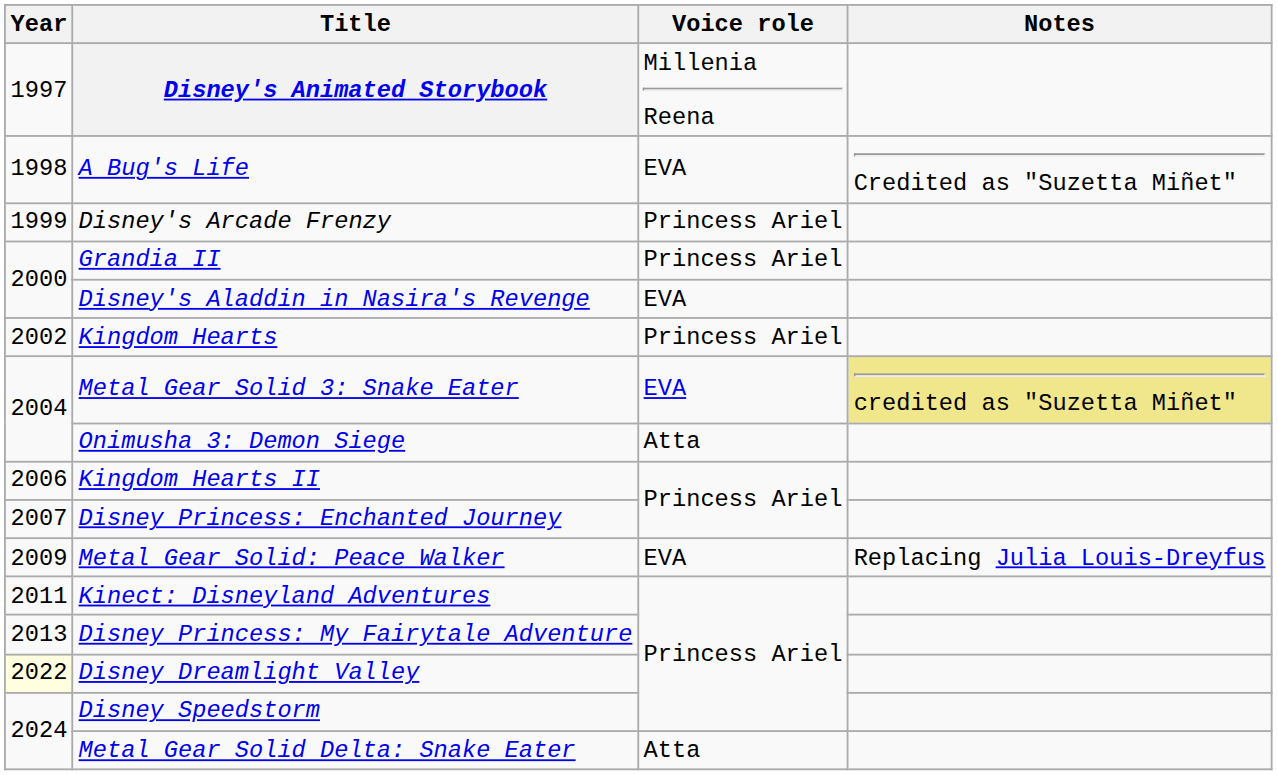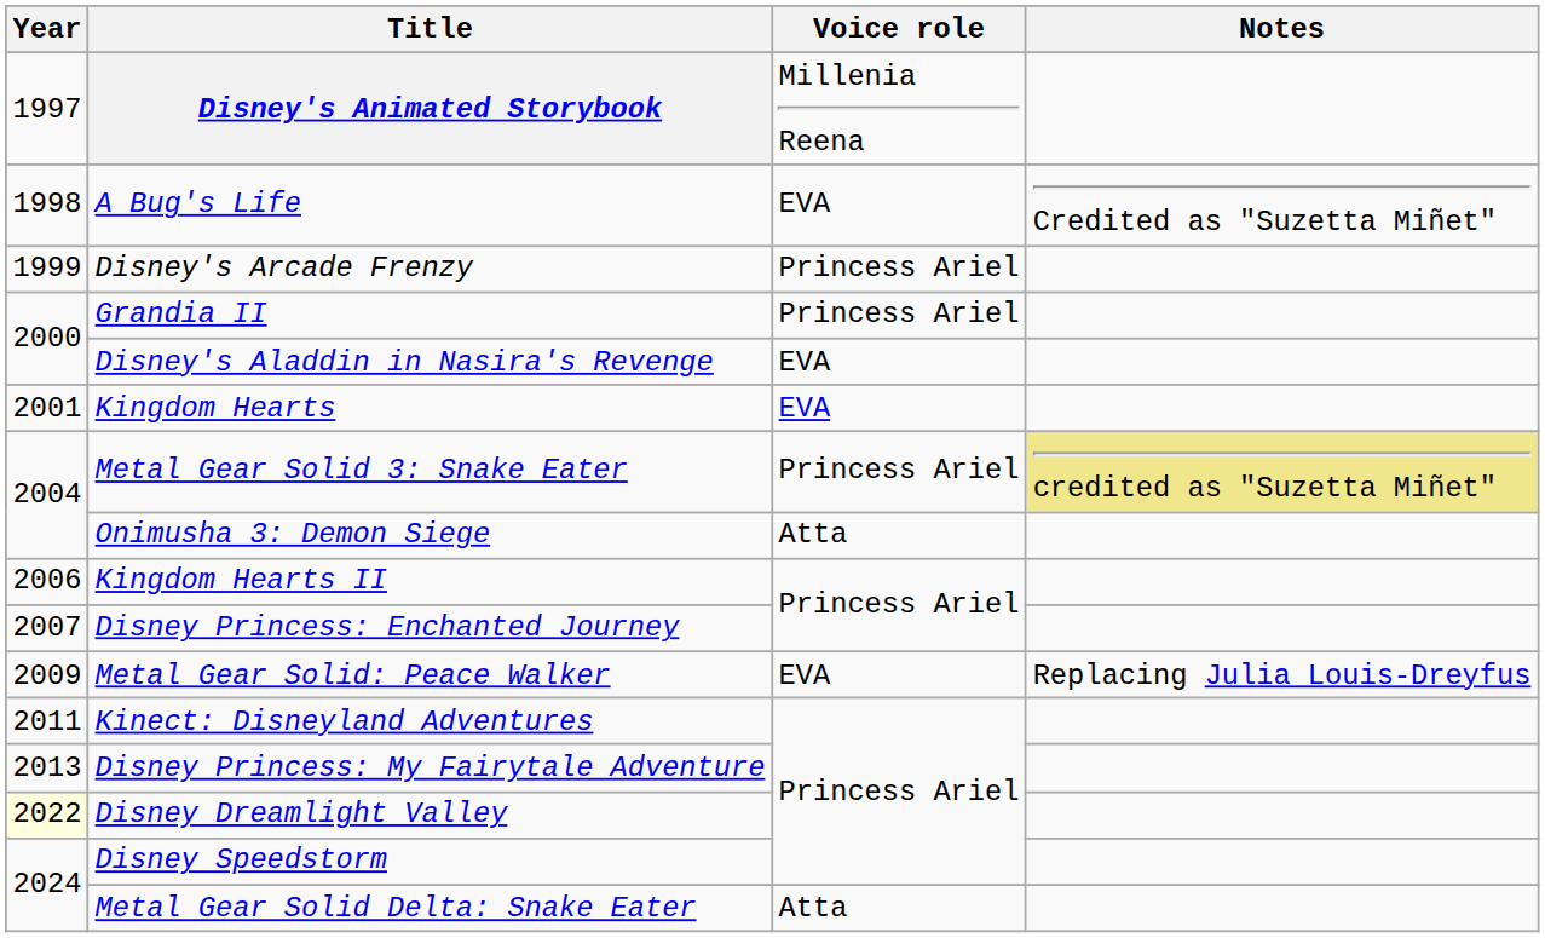Kingdom Hearts | Year: 2002 -> 2001
Kingdom Hearts | Voice role: Princess Ariel -> EVA
Metal Gear Solid 3: Snake Eater | Voice role: EVA -> Princess Ariel
